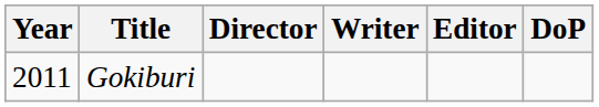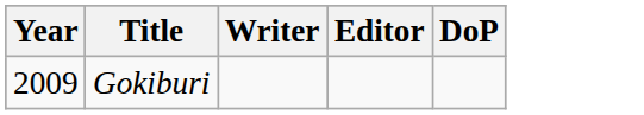- column: Director
Gokiburi | Year: 2011 -> 2009
